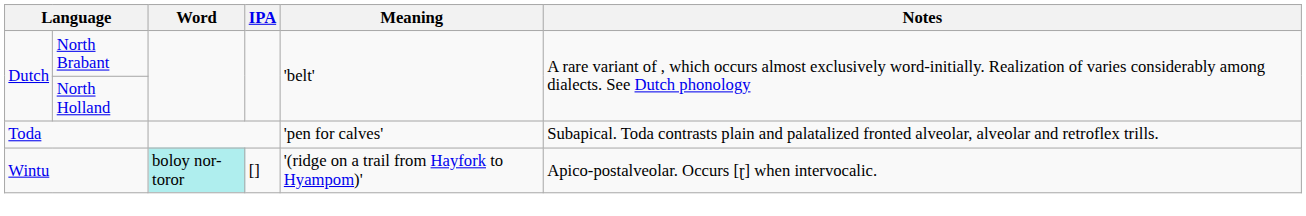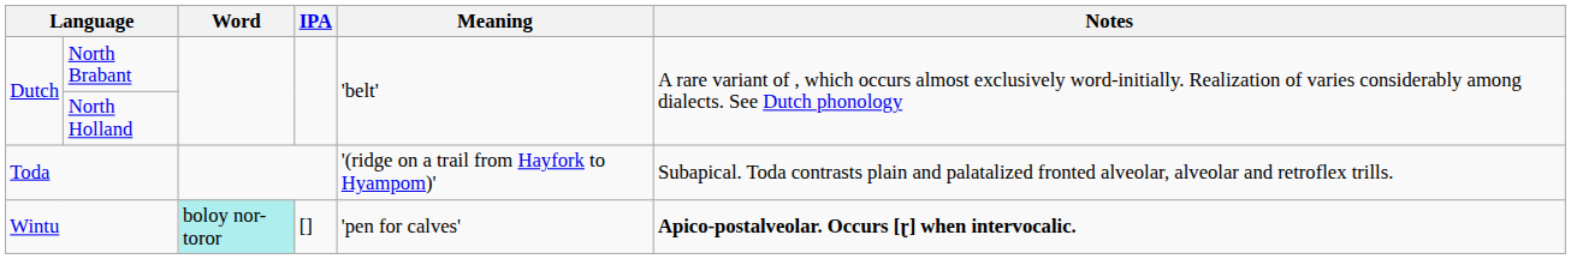Toda | Meaning: 'pen for calves' -> '(ridge on a trail from Hayfork to Hyampom)'
Wintu | Meaning: '(ridge on a trail from Hayfork to Hyampom)' -> 'pen for calves'
Wintu | Notes: normal -> bold
